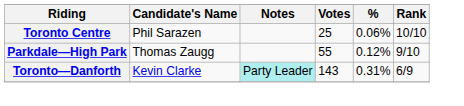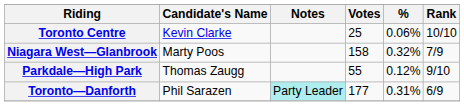Toronto Centre | Candidate's Name: Phil Sarazen -> Kevin Clarke
+ row: Niagara West—Glanbrook | Marty Poos | 158 | 0.32% | 7/9
Toronto—Danforth | Candidate's Name: Kevin Clarke -> Phil Sarazen
Toronto—Danforth | Votes: 143 -> 177
